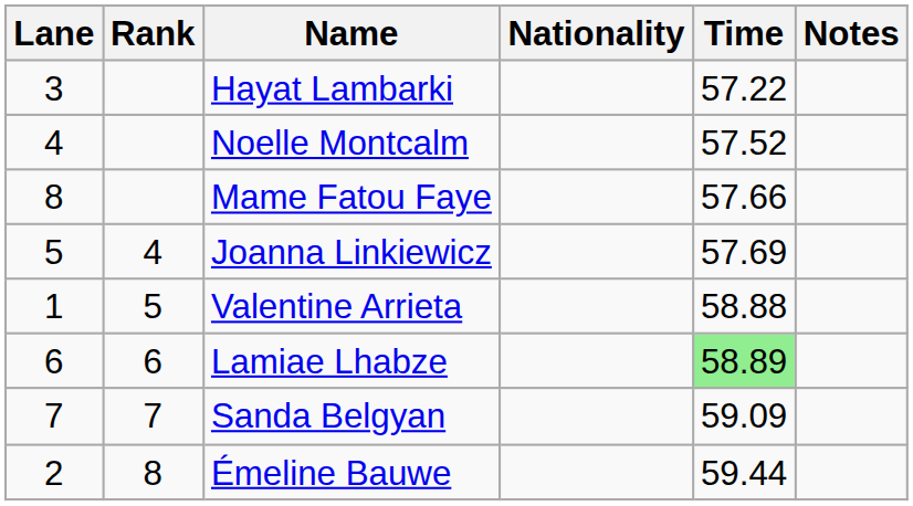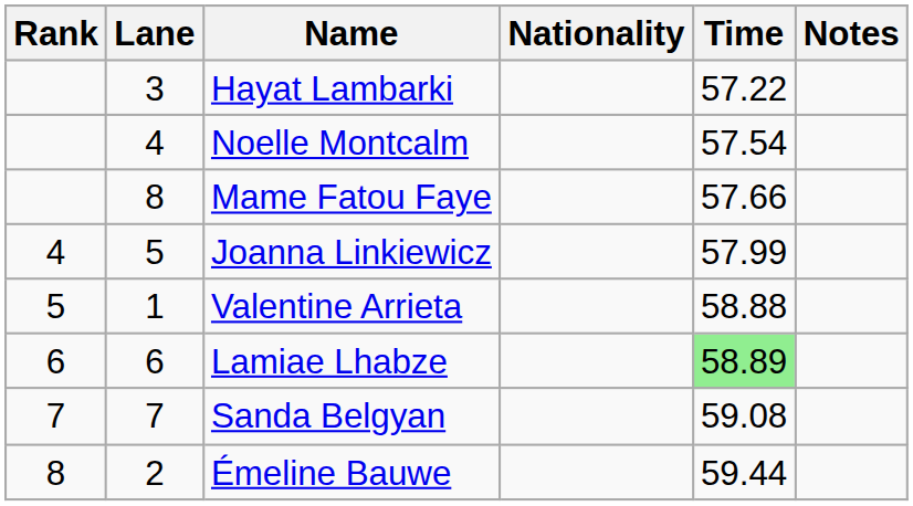columns swapped: Rank <-> Lane
Noelle Montcalm | Time: 57.52 -> 57.54
Joanna Linkiewicz | Time: 57.69 -> 57.99
Sanda Belgyan | Time: 59.09 -> 59.08
